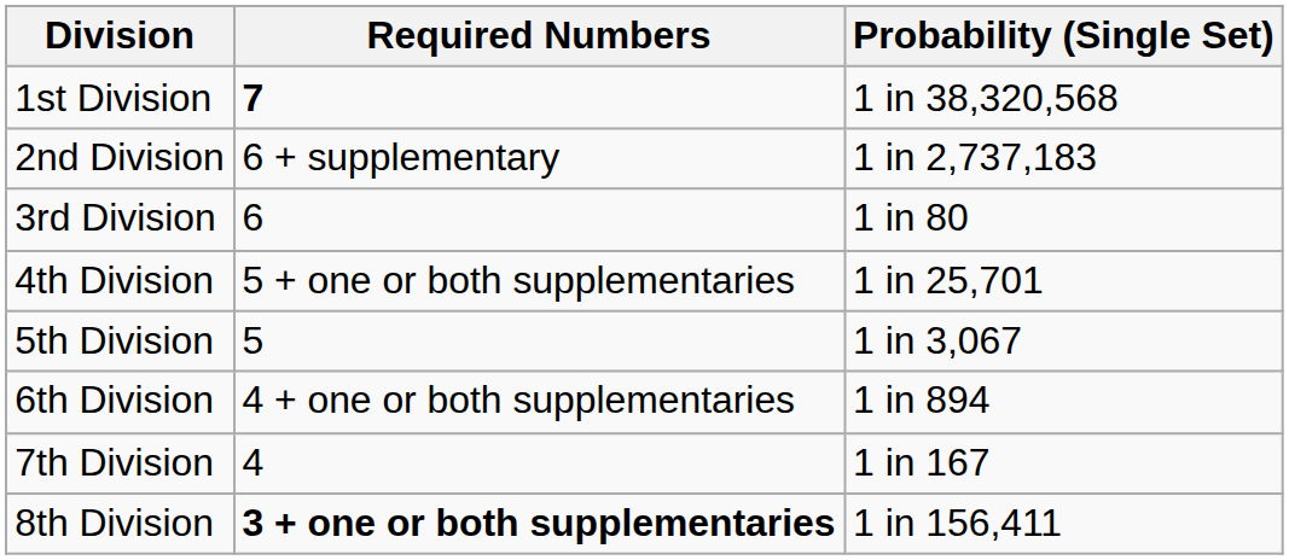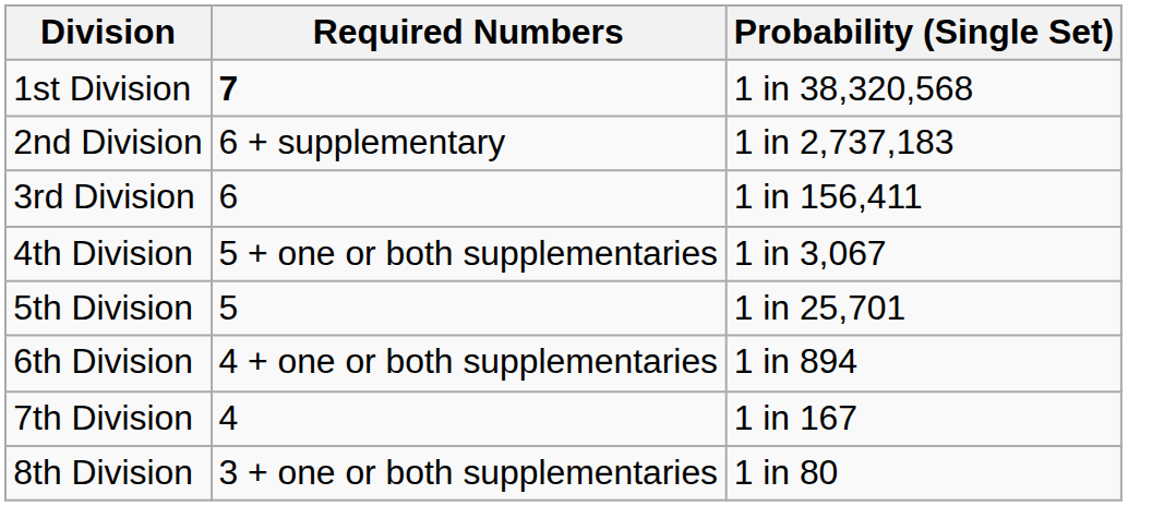3rd Division | Probability (Single Set): 1 in 80 -> 1 in 156,411
4th Division | Probability (Single Set): 1 in 25,701 -> 1 in 3,067
5th Division | Probability (Single Set): 1 in 3,067 -> 1 in 25,701
8th Division | Required Numbers: bold -> normal
8th Division | Probability (Single Set): 1 in 156,411 -> 1 in 80
